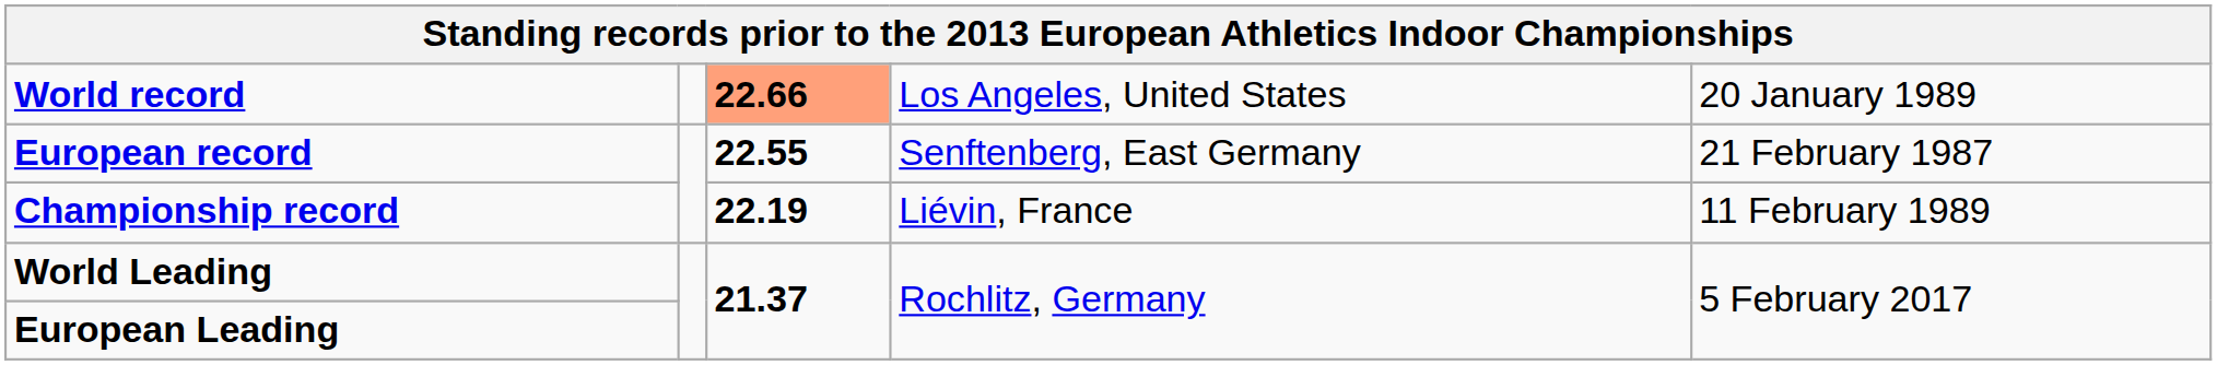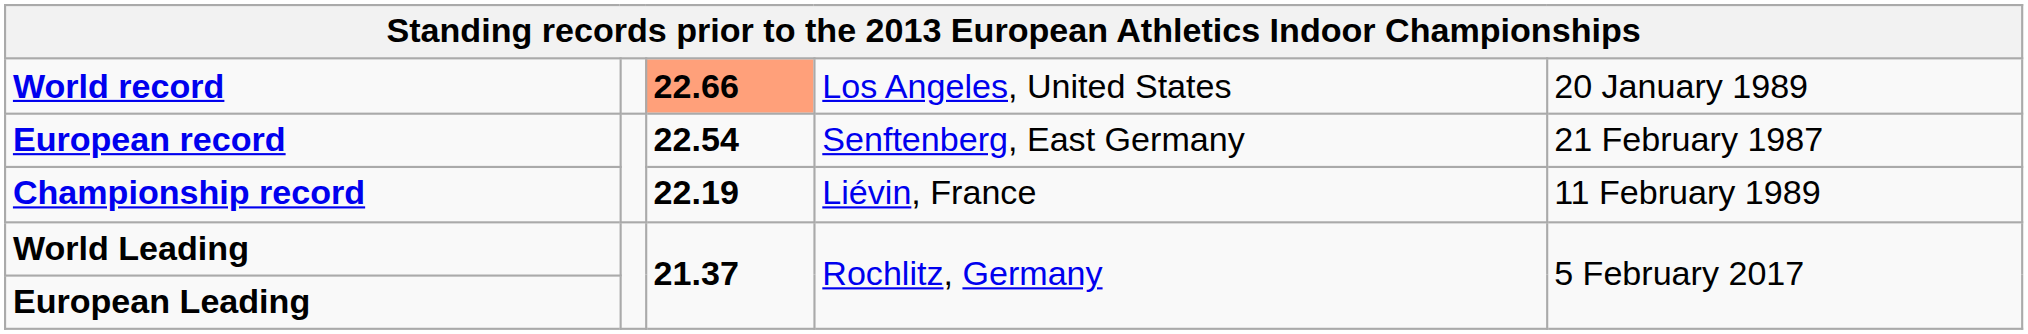European record | column 3: 22.55 -> 22.54
